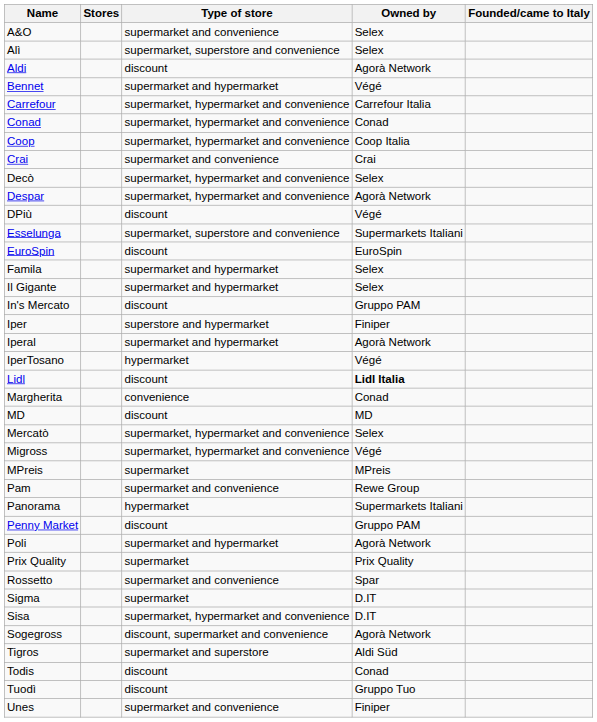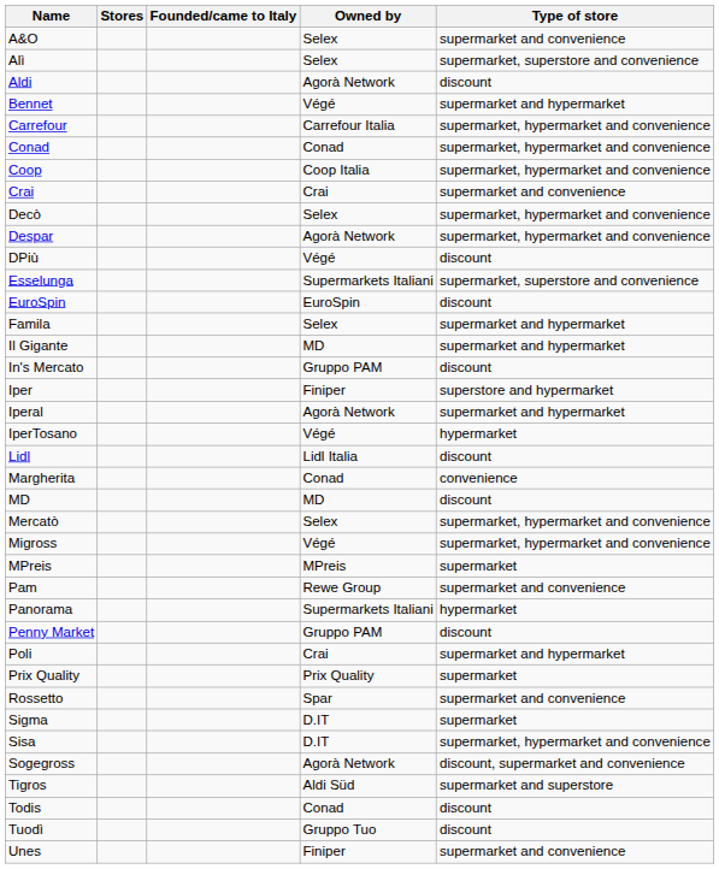columns swapped: Founded/came to Italy <-> Type of store
Il Gigante | Owned by: Selex -> MD
Lidl | Owned by: bold -> normal
Poli | Owned by: Agorà Network -> Crai
